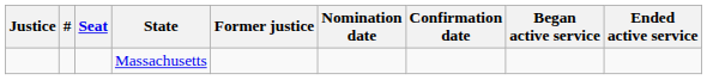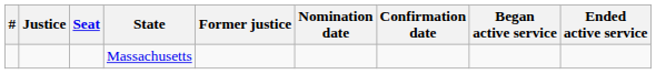columns swapped: # <-> Justice
